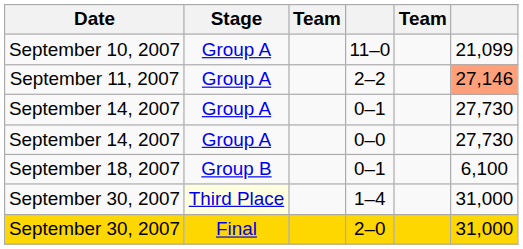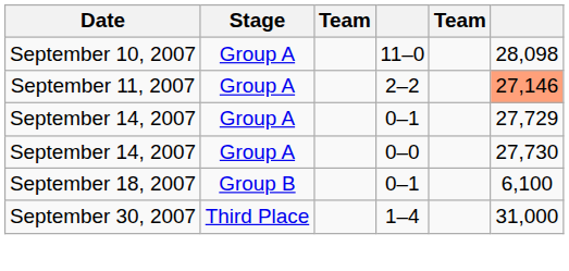11–0 | column 6: 21,099 -> 28,098
September 14, 2007 / 0–1 | column 6: 27,730 -> 27,729
1–4 | Stage: lightyellow background -> no background
- row: September 30, 2007 | Final | 2–0 | 31,000
